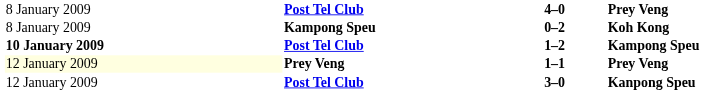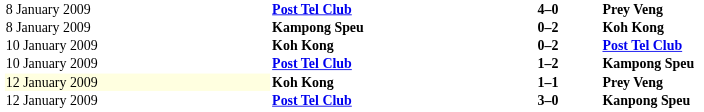+ row: 10 January 2009 | Koh Kong | 0–2 | Post Tel Club
1–2 | column 1: bold -> normal
1–1 | column 2: Prey Veng -> Koh Kong
